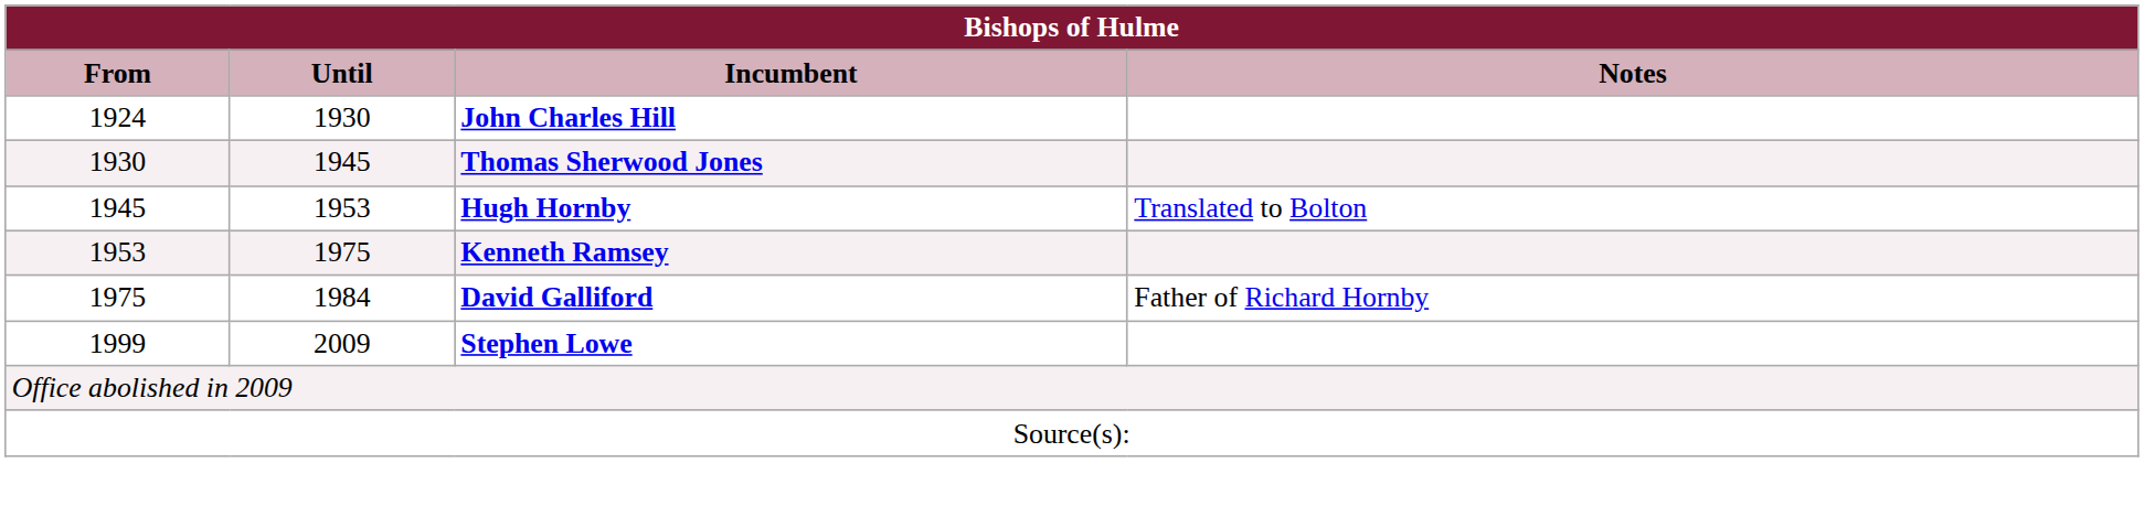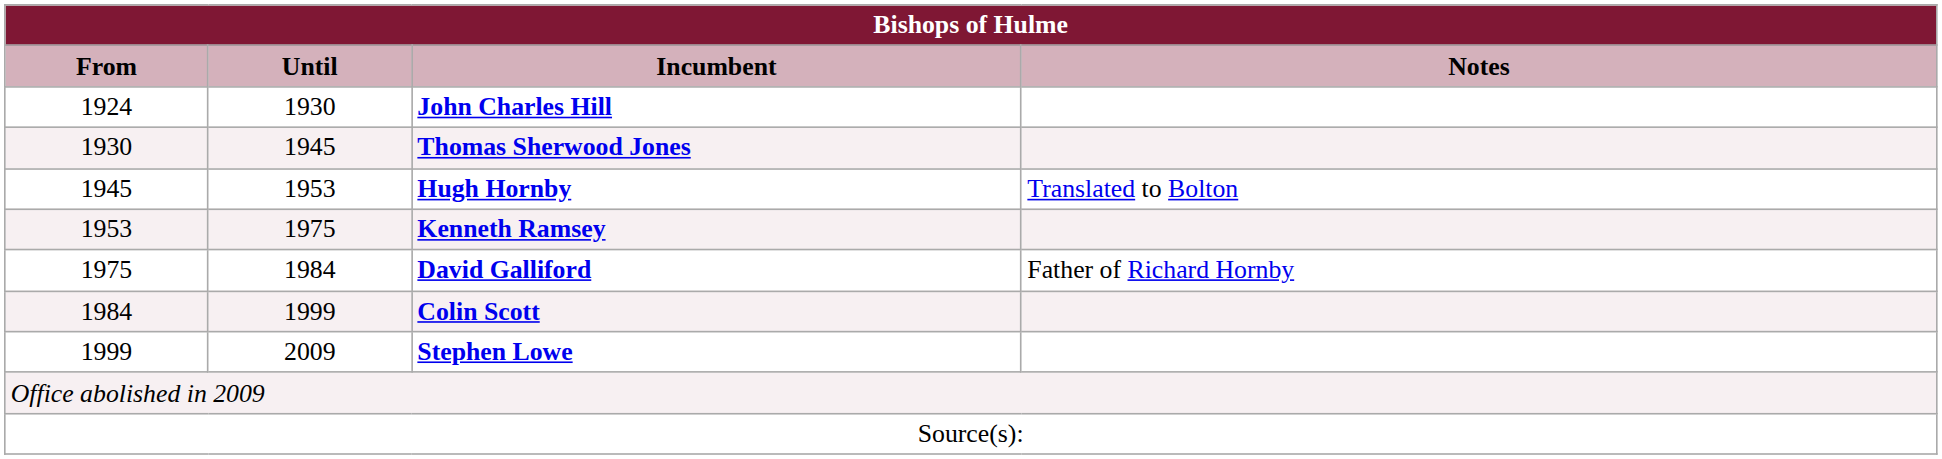+ row: 1984 | 1999 | Colin Scott
